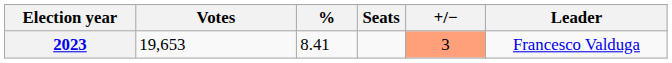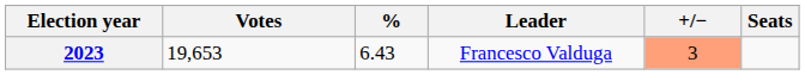columns swapped: Seats <-> Leader
2023 | %: 8.41 -> 6.43
